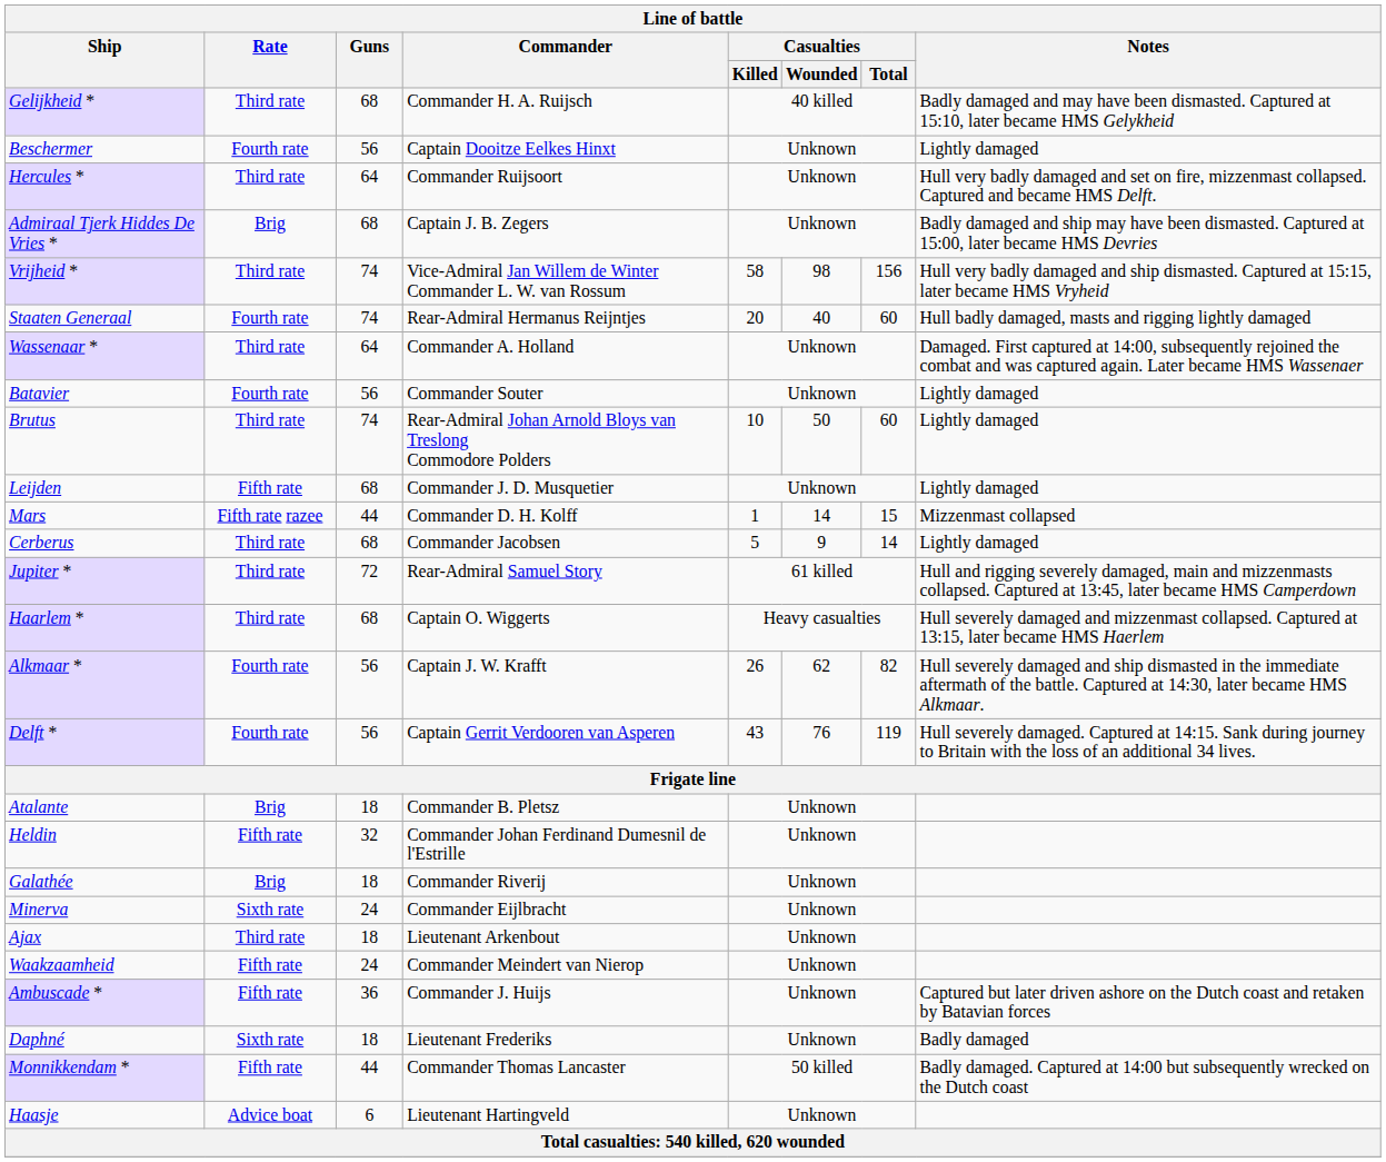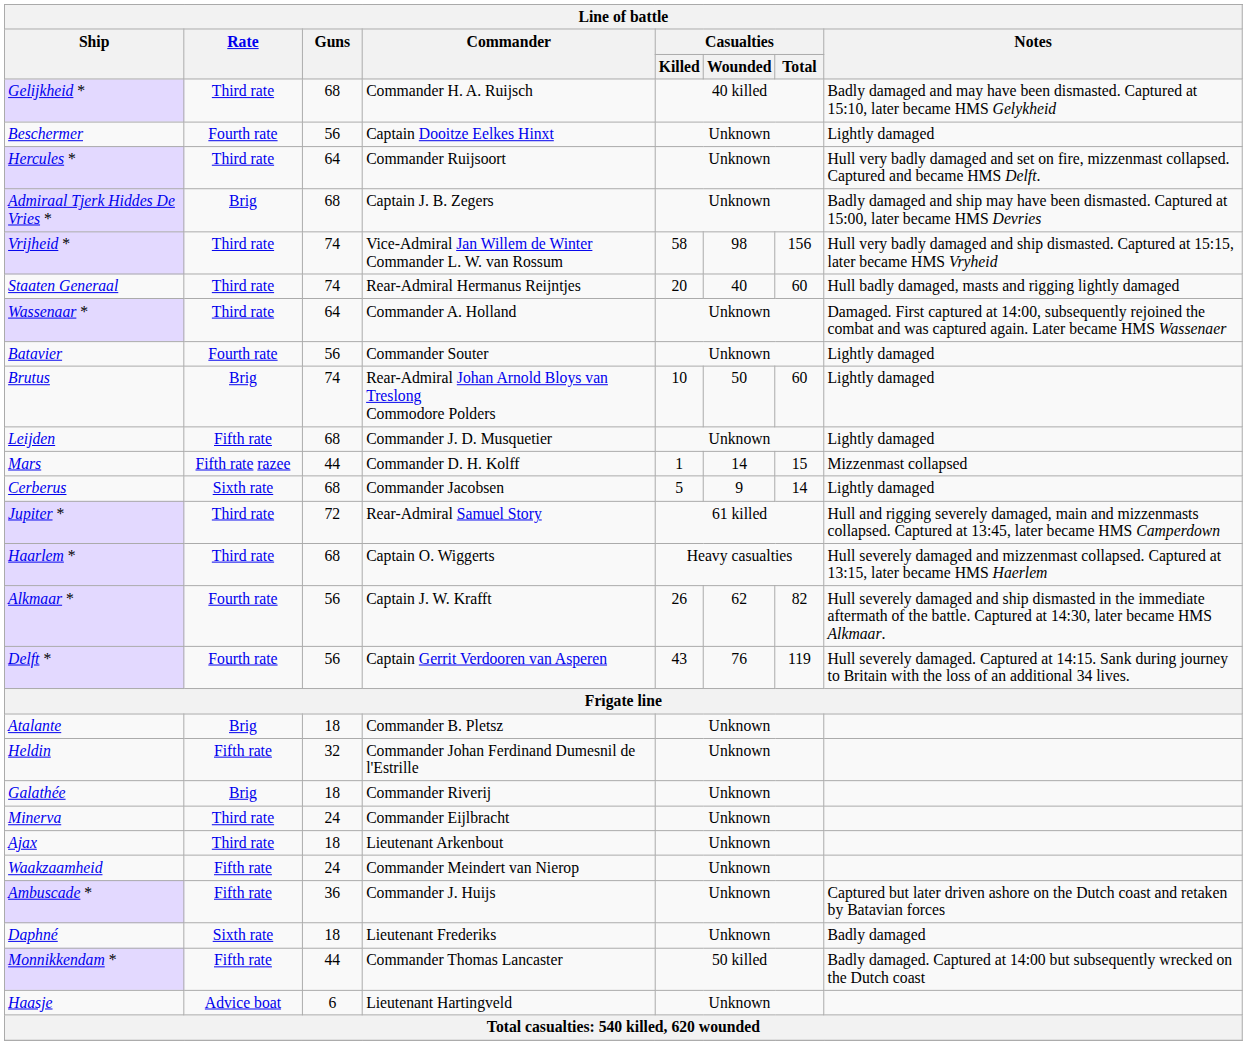Staaten Generaal | Rate: Fourth rate -> Third rate
Brutus | Rate: Third rate -> Brig
Cerberus | Rate: Third rate -> Sixth rate
Minerva | Rate: Sixth rate -> Third rate
